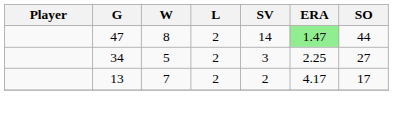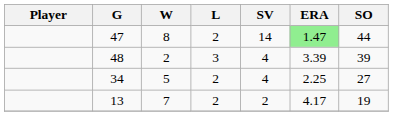+ row: 48 | 2 | 3 | 4 | 3.39 | 39
34 | SV: 3 -> 4
13 | SO: 17 -> 19
